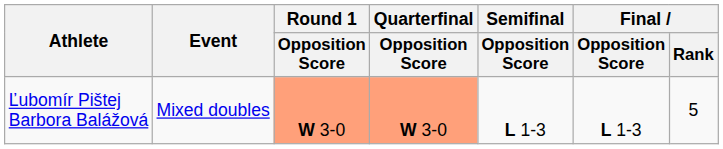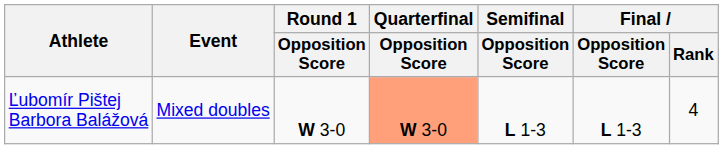Ľubomír Pištej Barbora Balážová | Round 1 / Opposition Score: lightsalmon background -> no background
Ľubomír Pištej Barbora Balážová | Final / Rank: 5 -> 4
